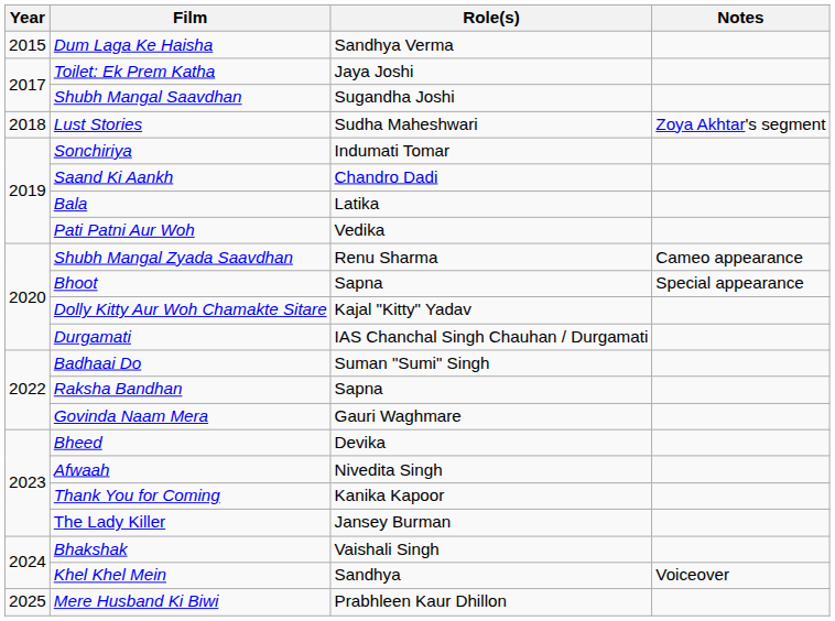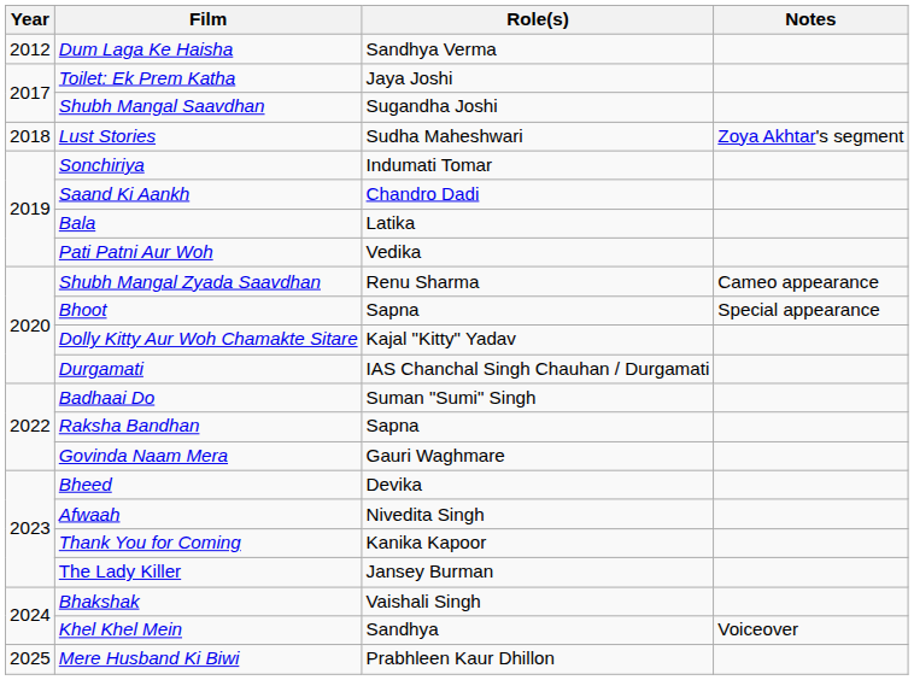Dum Laga Ke Haisha | Year: 2015 -> 2012
